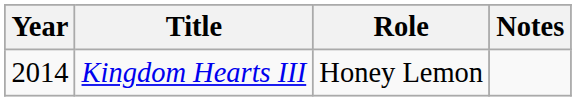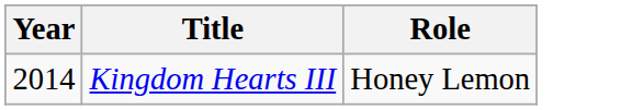- column: Notes
